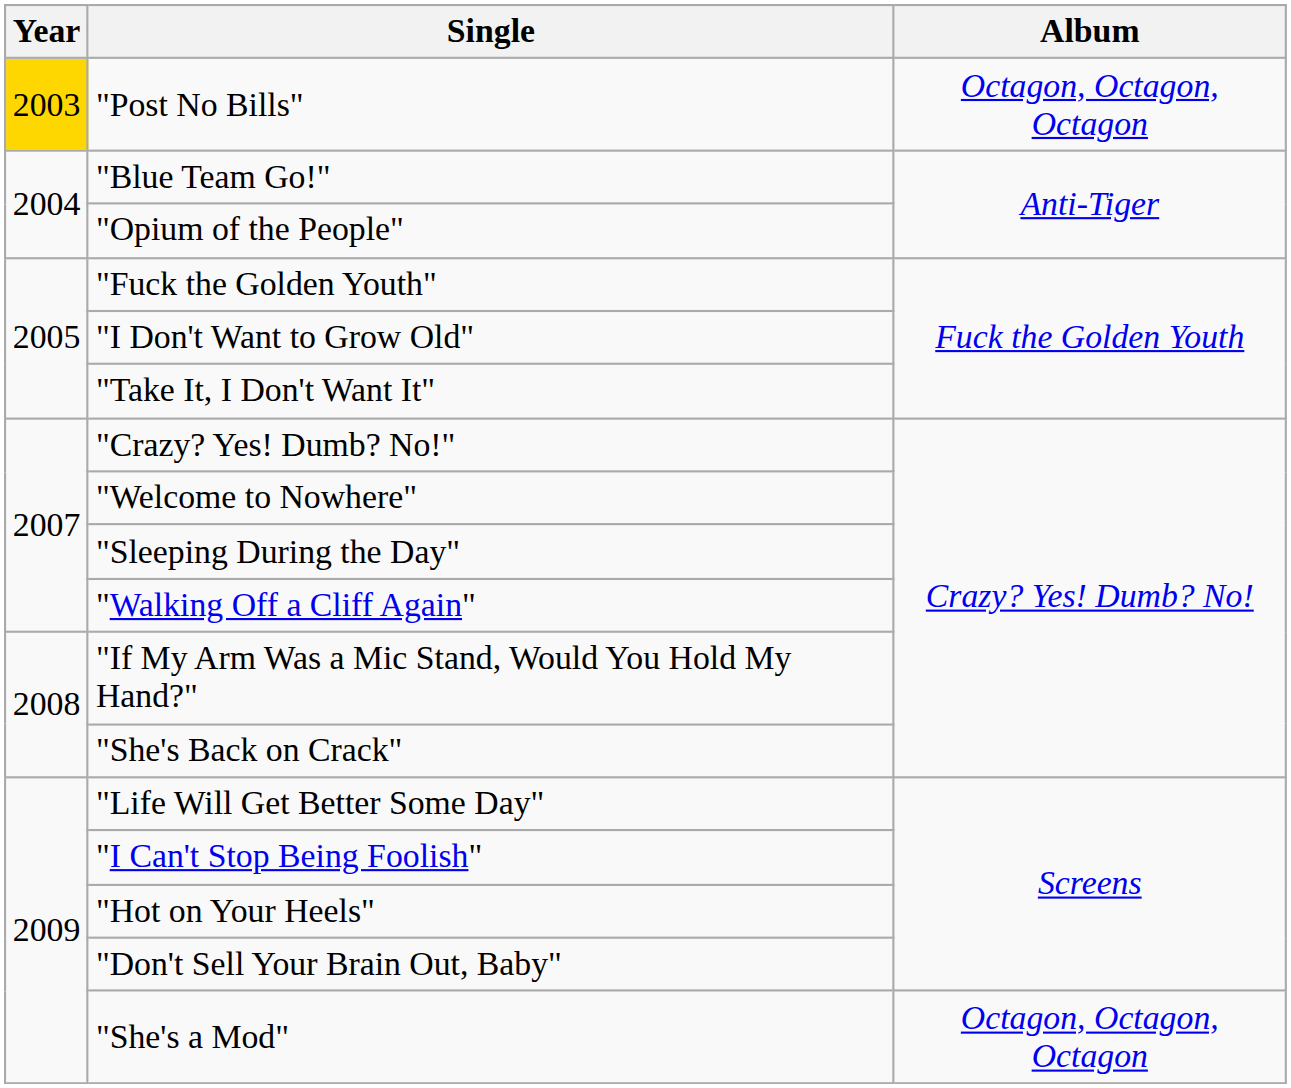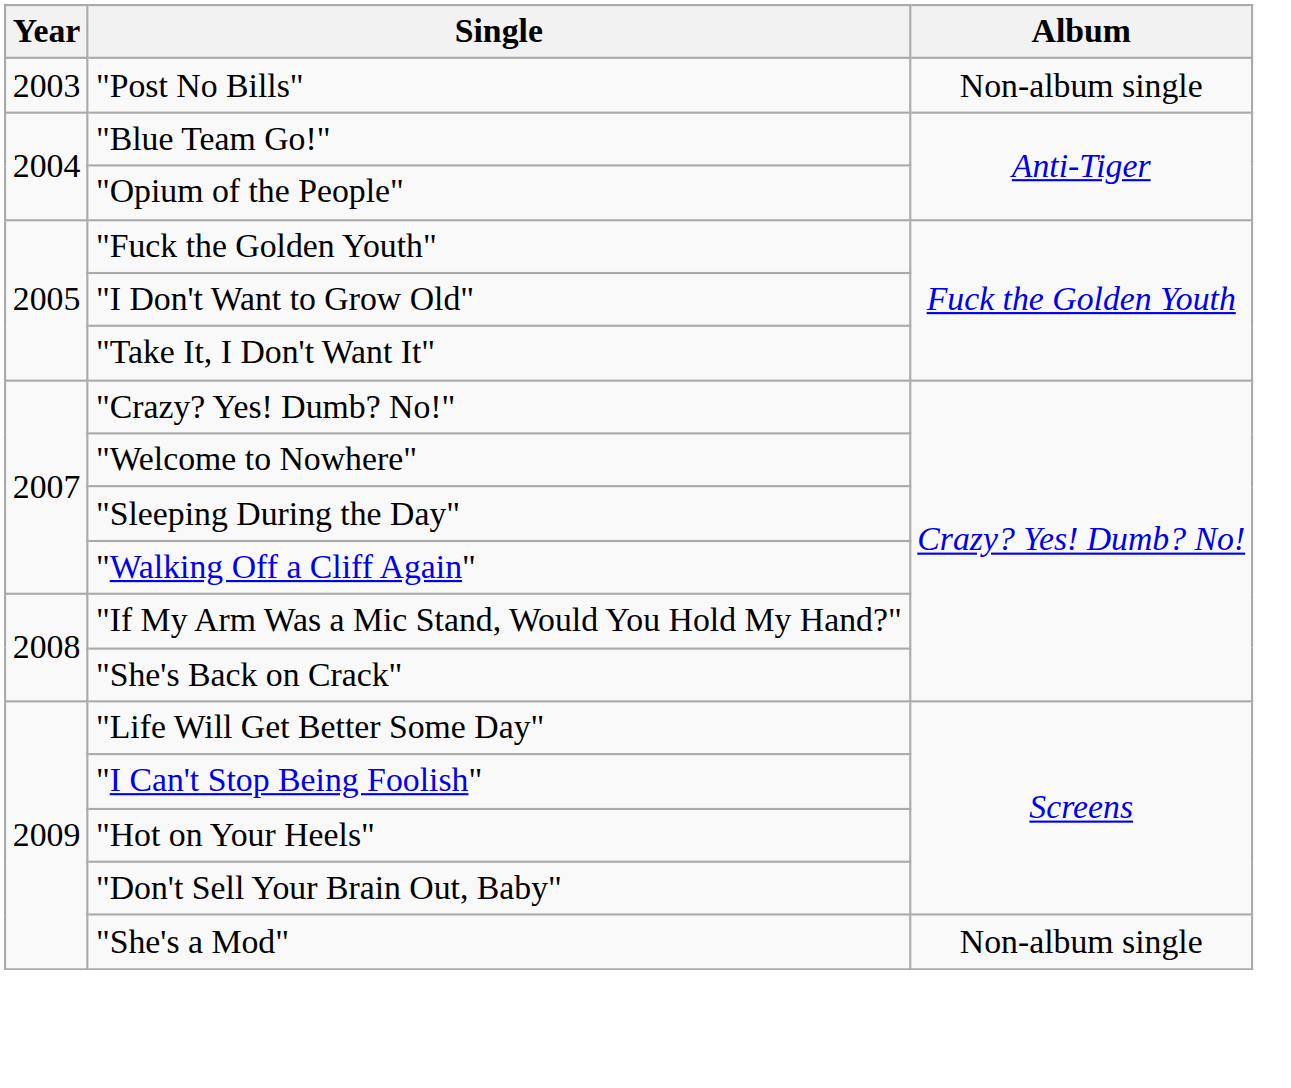"Post No Bills" | Year: gold background -> no background
"Post No Bills" | Album: Octagon, Octagon, Octagon -> Non-album single
"She's a Mod" | Album: Octagon, Octagon, Octagon -> Non-album single
